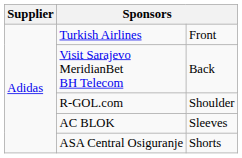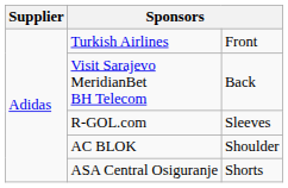R-GOL.com | column 3: Shoulder -> Sleeves
AC BLOK | column 3: Sleeves -> Shoulder
